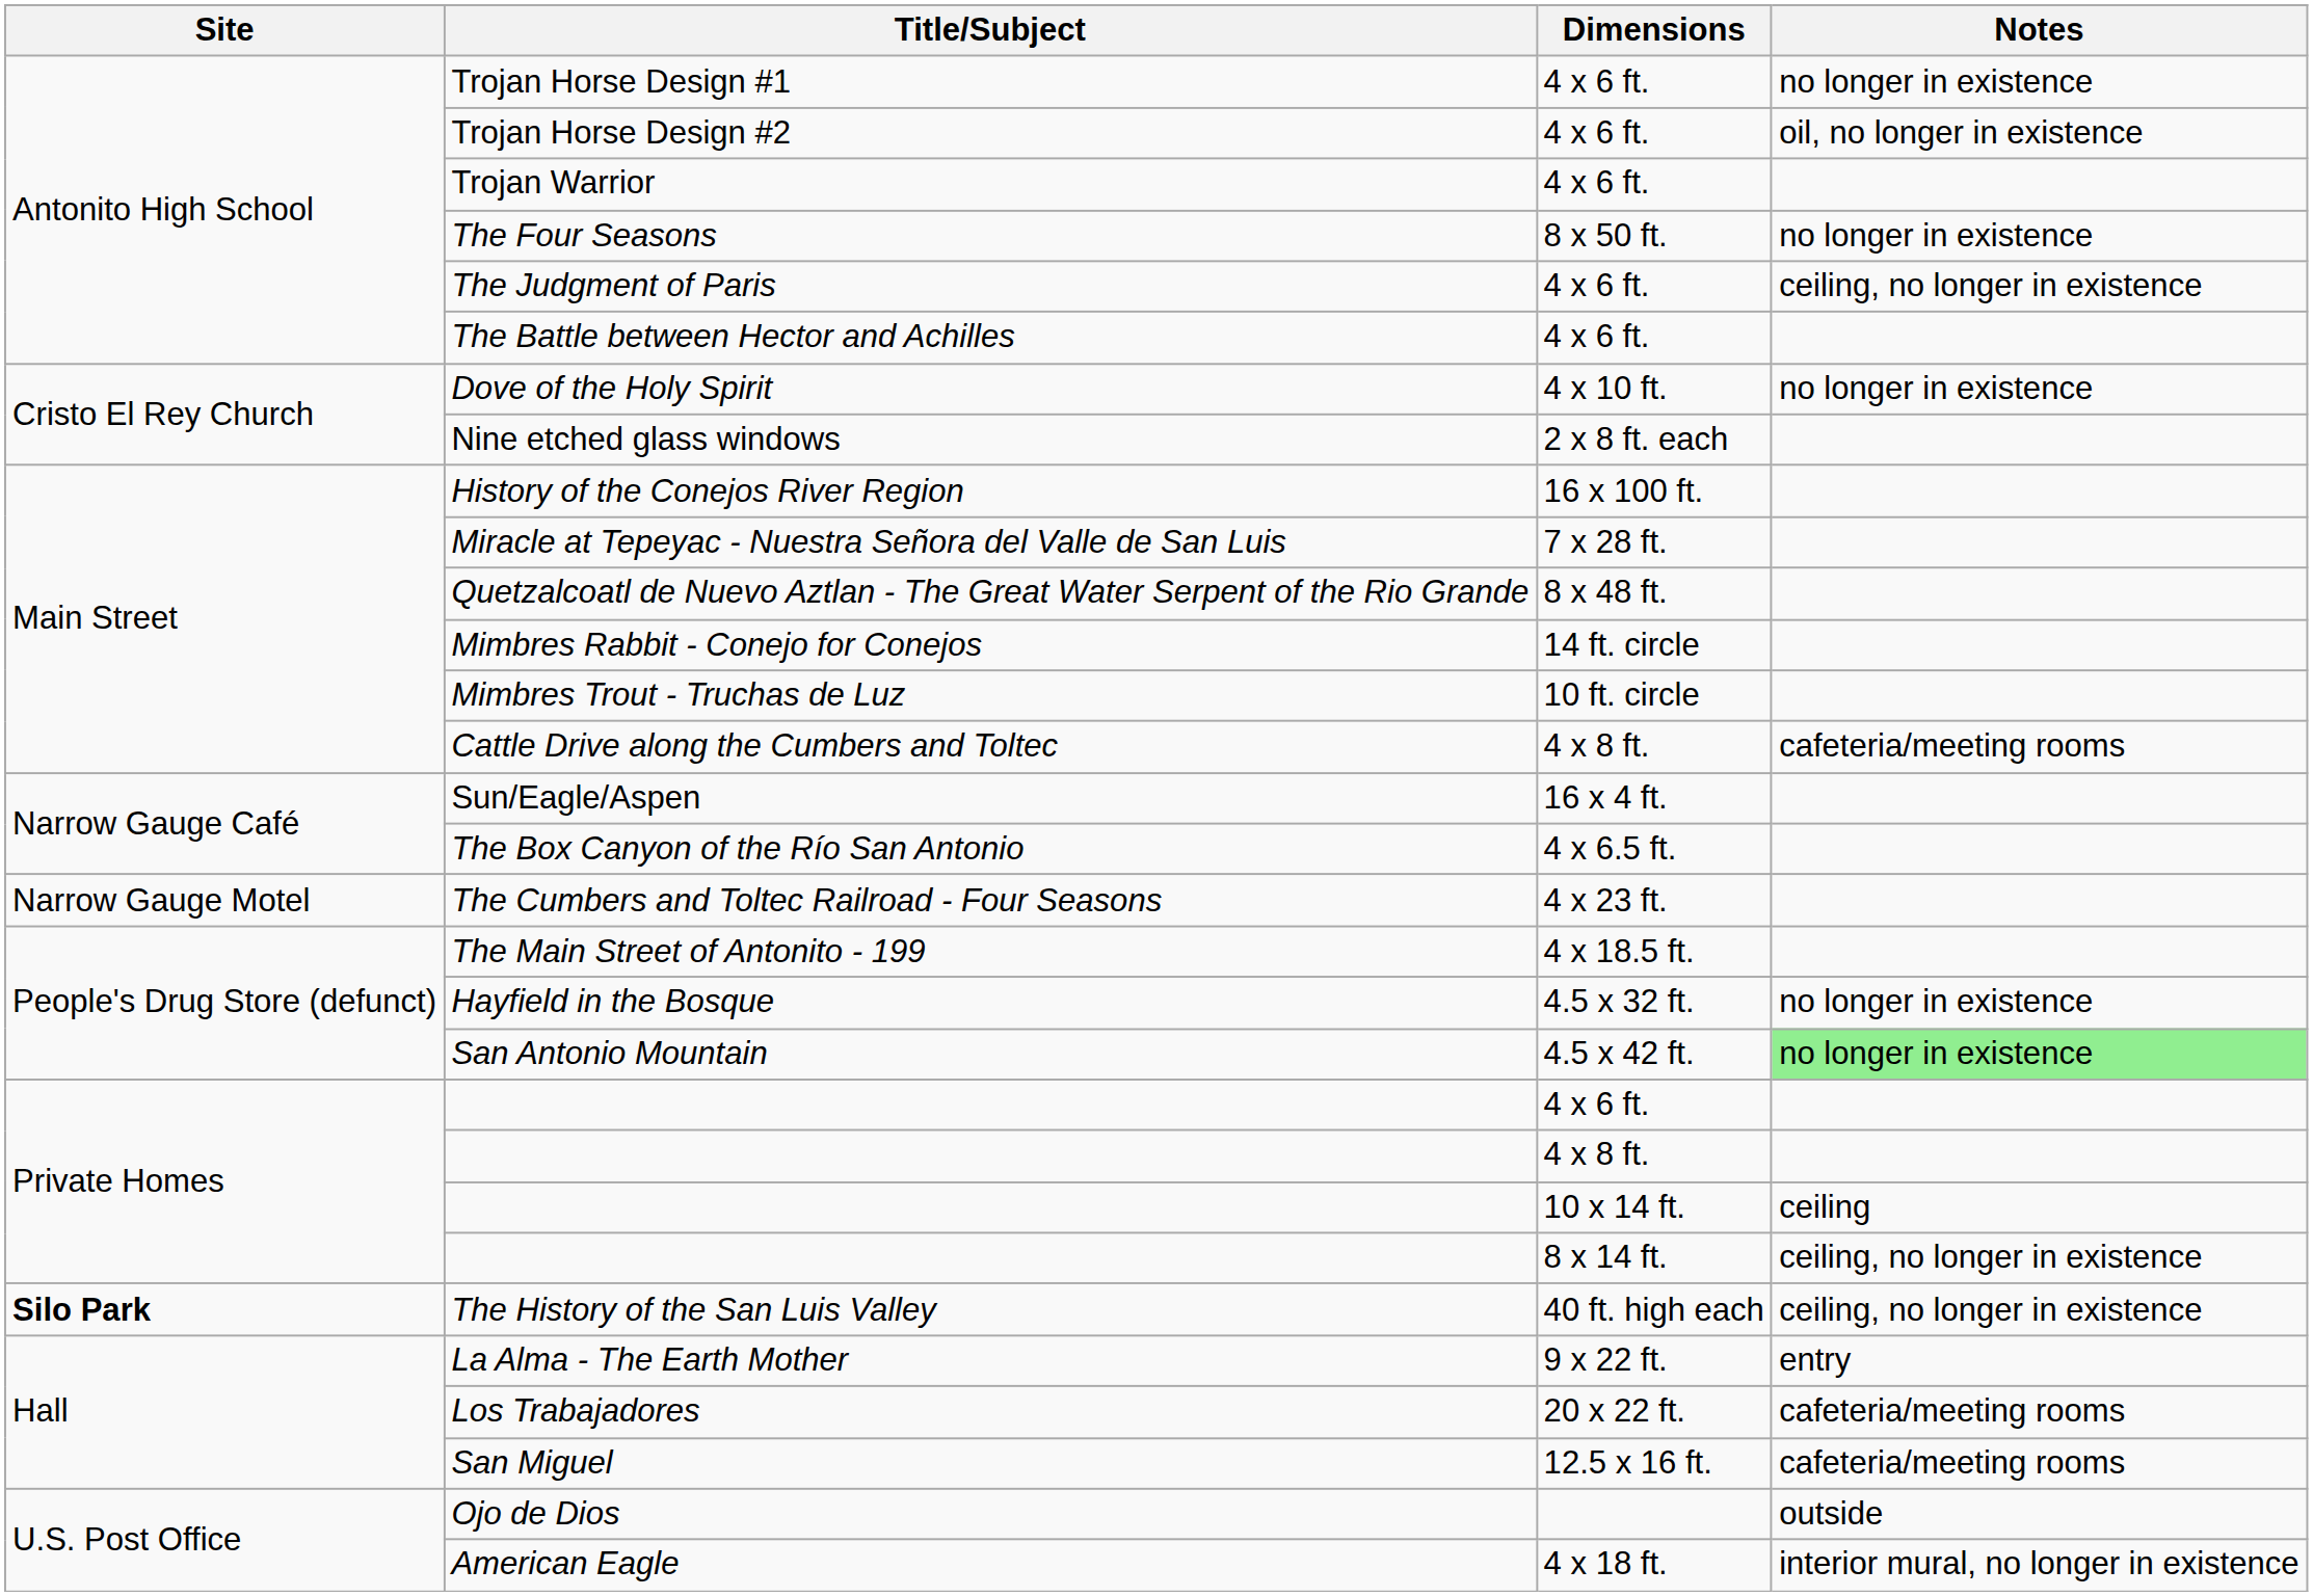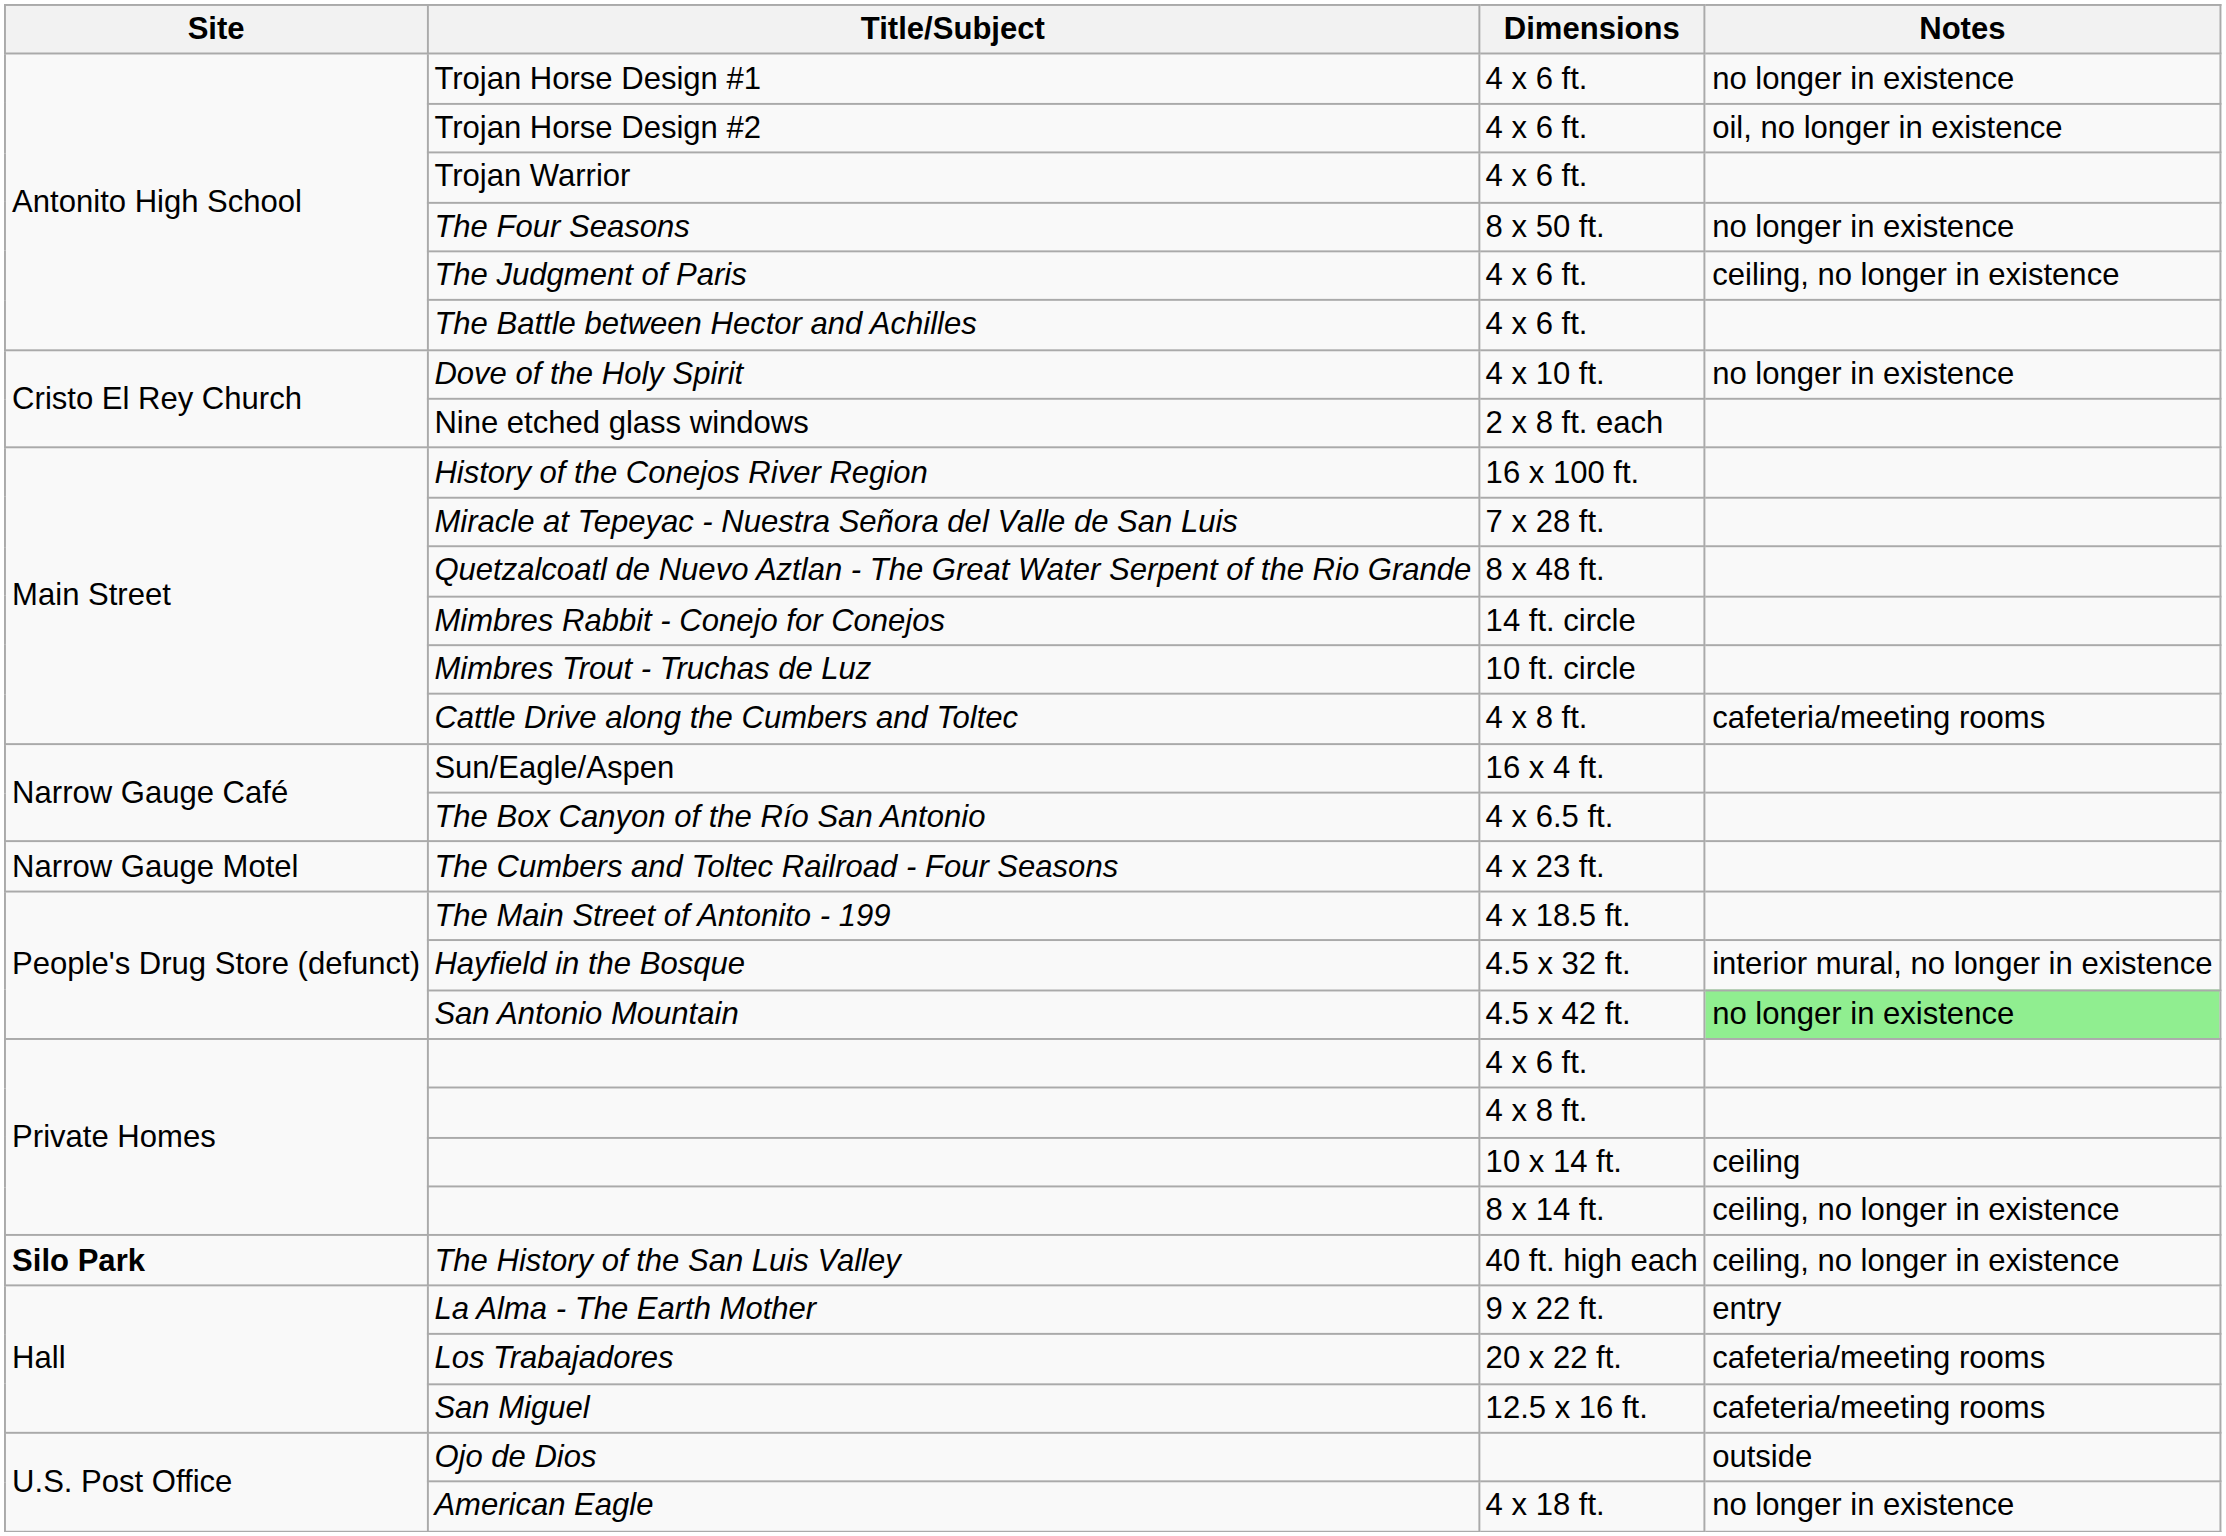Hayfield in the Bosque | Notes: no longer in existence -> interior mural, no longer in existence
American Eagle | Notes: interior mural, no longer in existence -> no longer in existence
